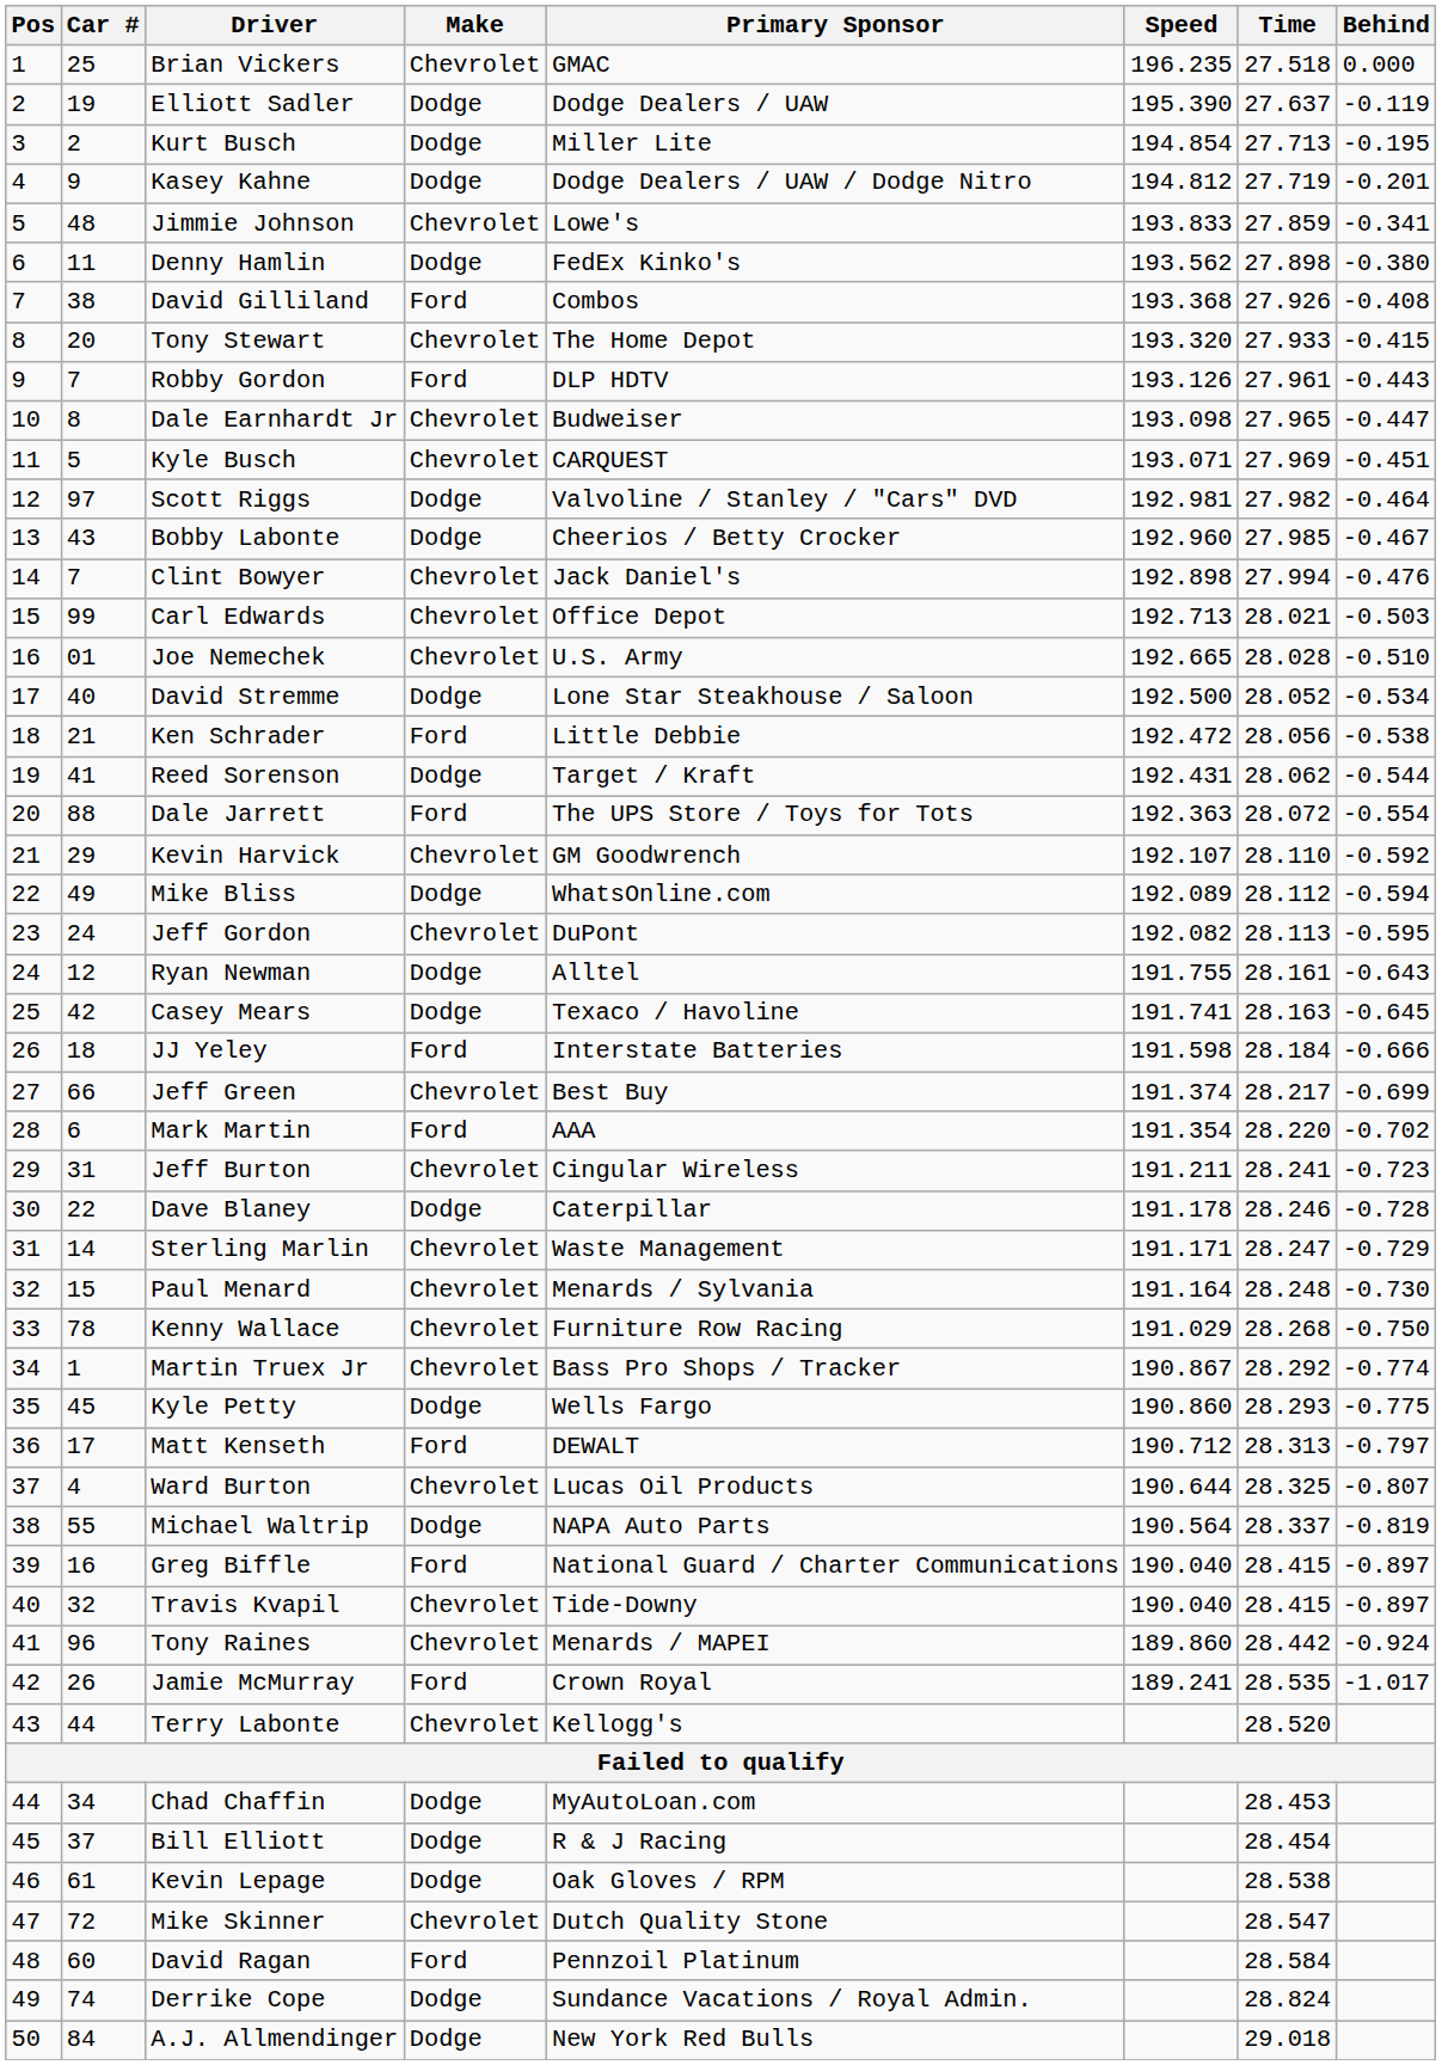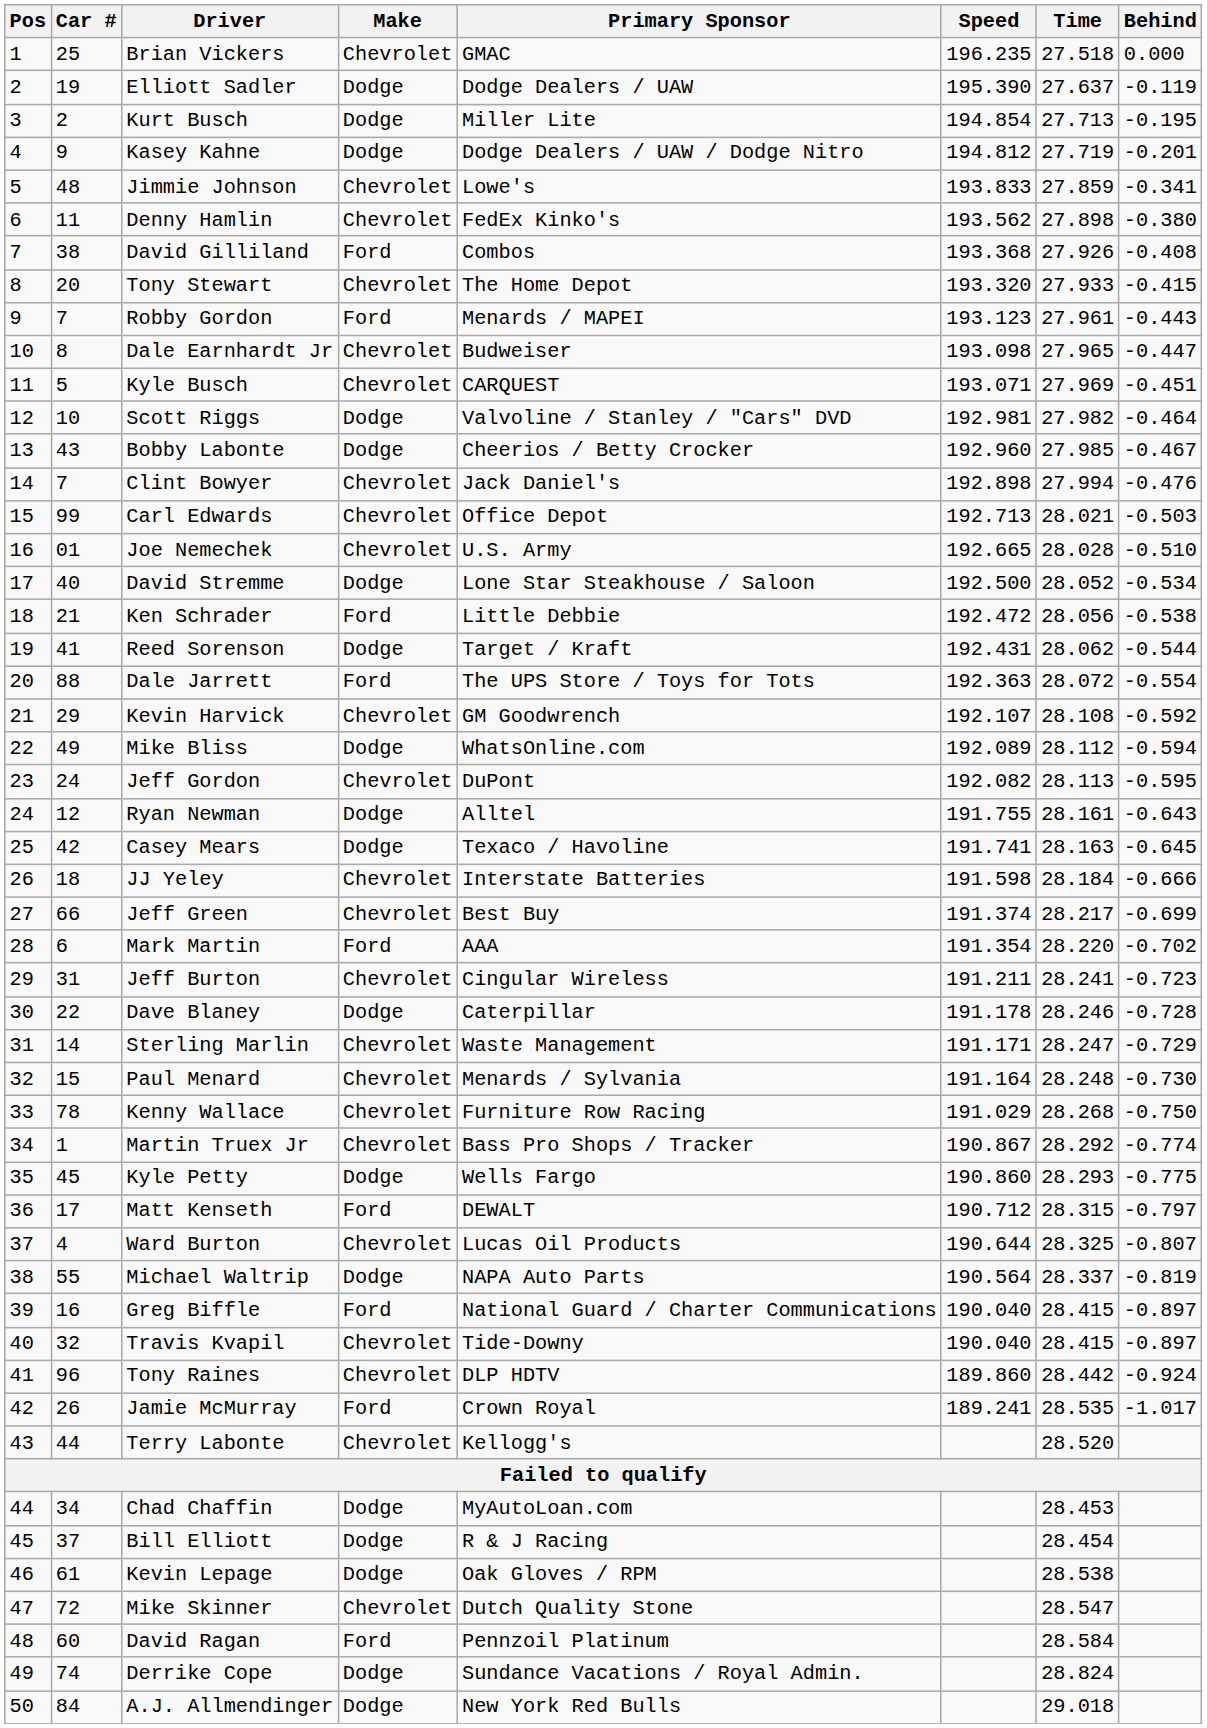Denny Hamlin | Make: Dodge -> Chevrolet
Robby Gordon | Primary Sponsor: DLP HDTV -> Menards / MAPEI
Robby Gordon | Speed: 193.126 -> 193.123
Scott Riggs | Car #: 97 -> 10
Kevin Harvick | Time: 28.110 -> 28.108
JJ Yeley | Make: Ford -> Chevrolet
Matt Kenseth | Time: 28.313 -> 28.315
Tony Raines | Primary Sponsor: Menards / MAPEI -> DLP HDTV
